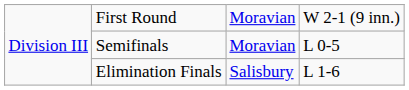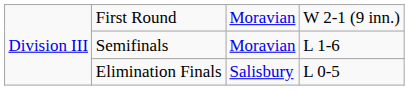Semifinals | column 4: L 0-5 -> L 1-6
Elimination Finals | column 4: L 1-6 -> L 0-5
